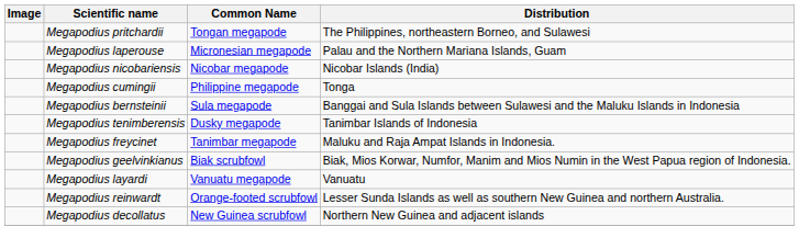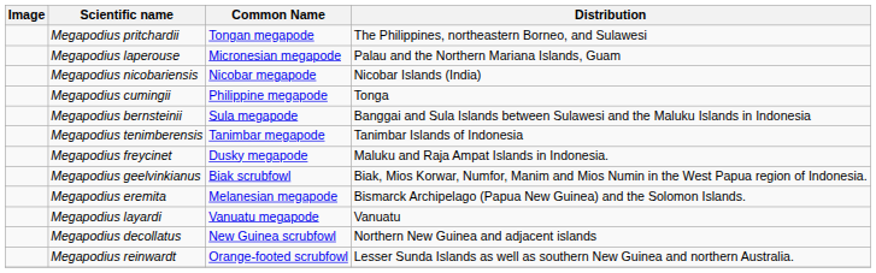Megapodius tenimberensis | Common Name: Dusky megapode -> Tanimbar megapode
Megapodius freycinet | Common Name: Tanimbar megapode -> Dusky megapode
+ row: Megapodius eremita | Melanesian megapode | Bismarck Archipelago (Papua New Guinea) and the Solomon Islands.
rows swapped: Megapodius decollatus <-> Megapodius reinwardt
